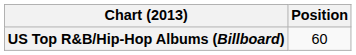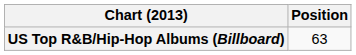US Top R&B/Hip-Hop Albums (Billboard) | Position: 60 -> 63
